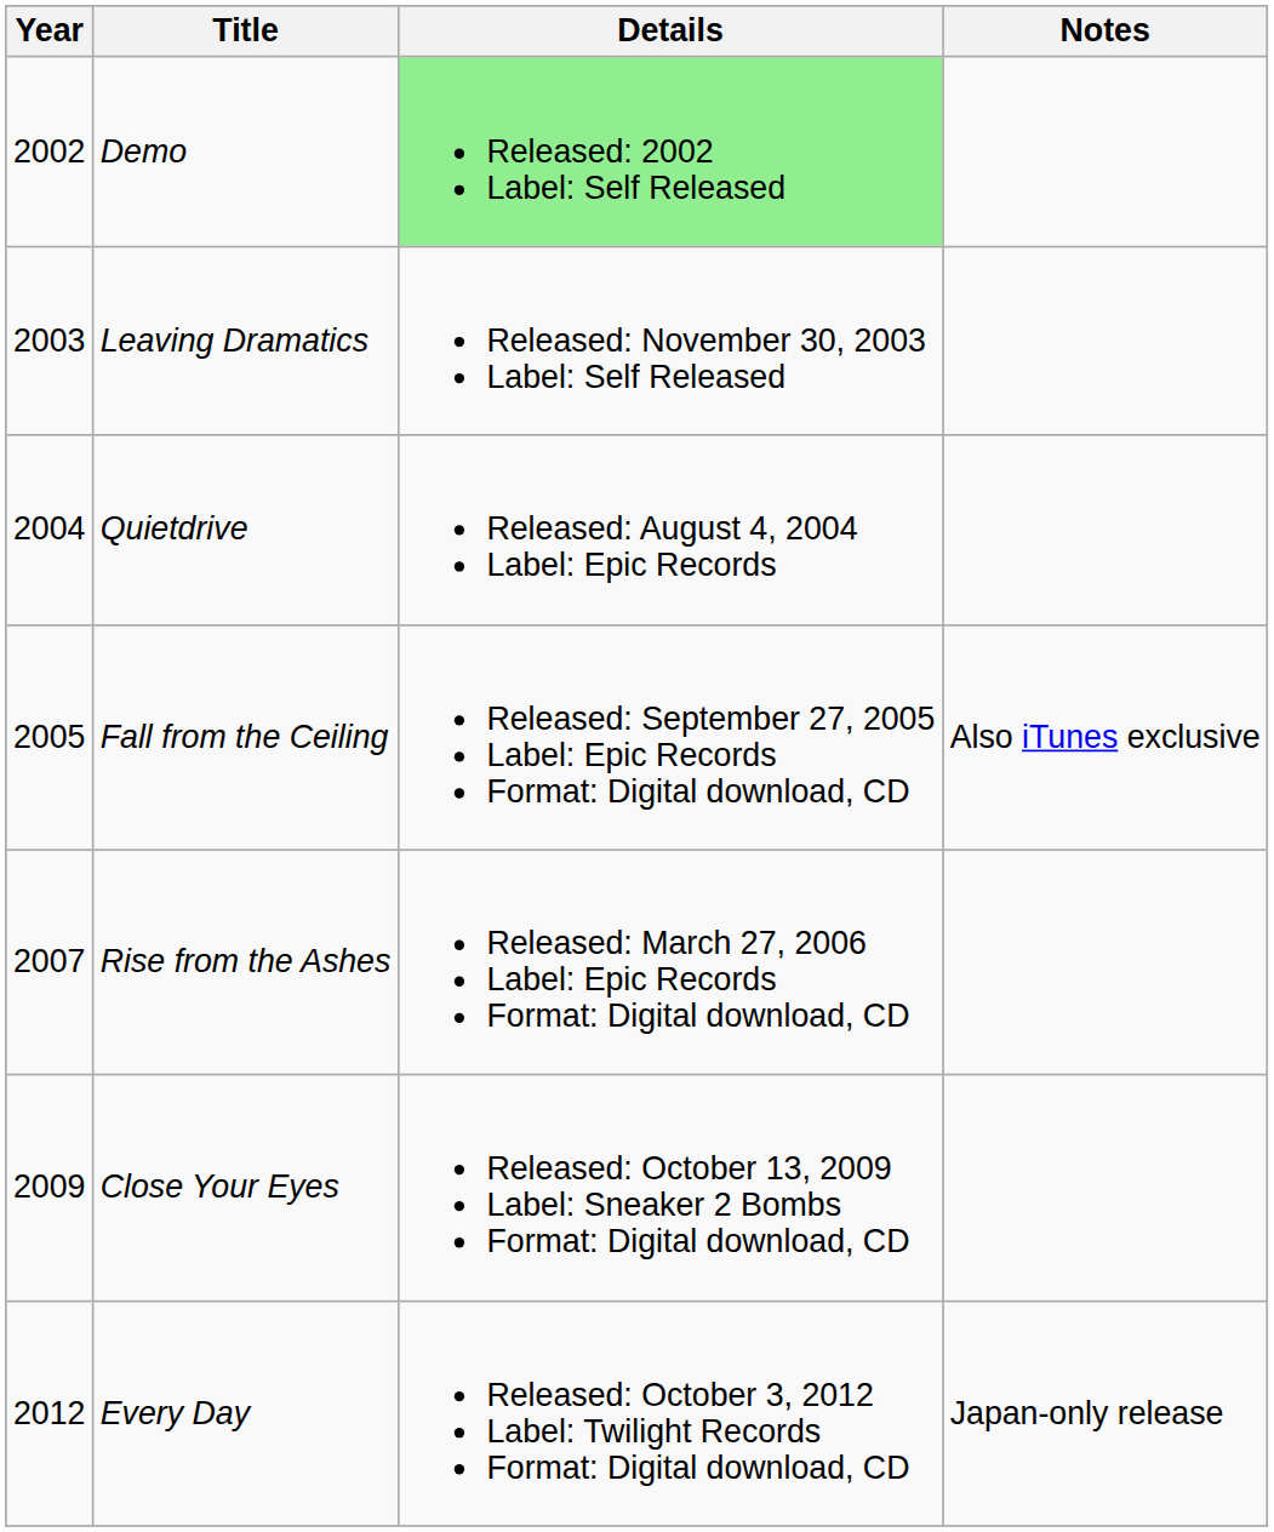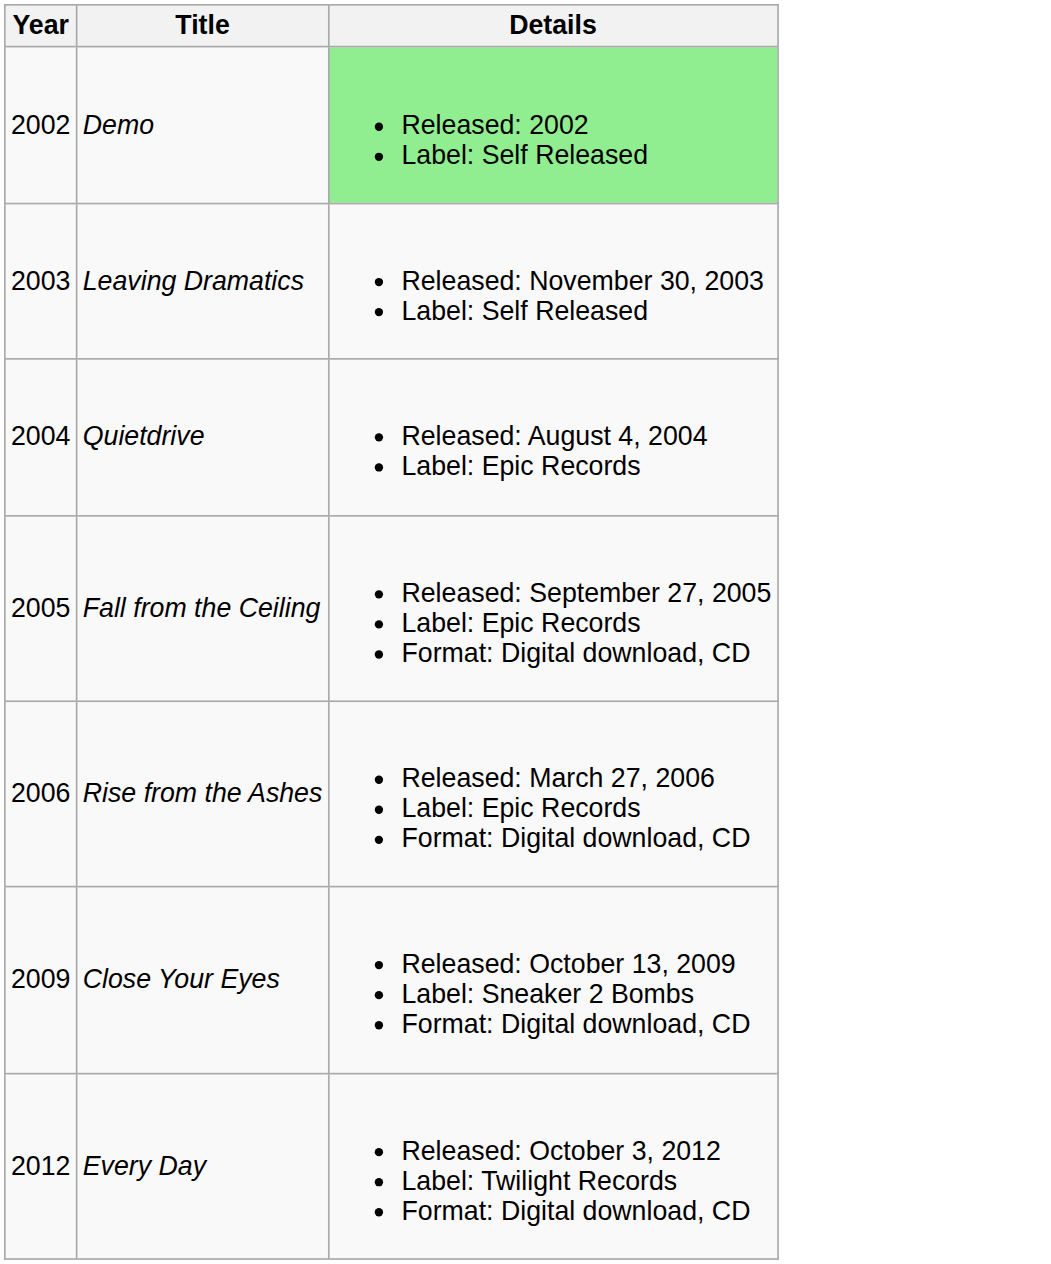- column: Notes | Also iTunes exclusive | Japan-only release
Rise from the Ashes | Year: 2007 -> 2006
